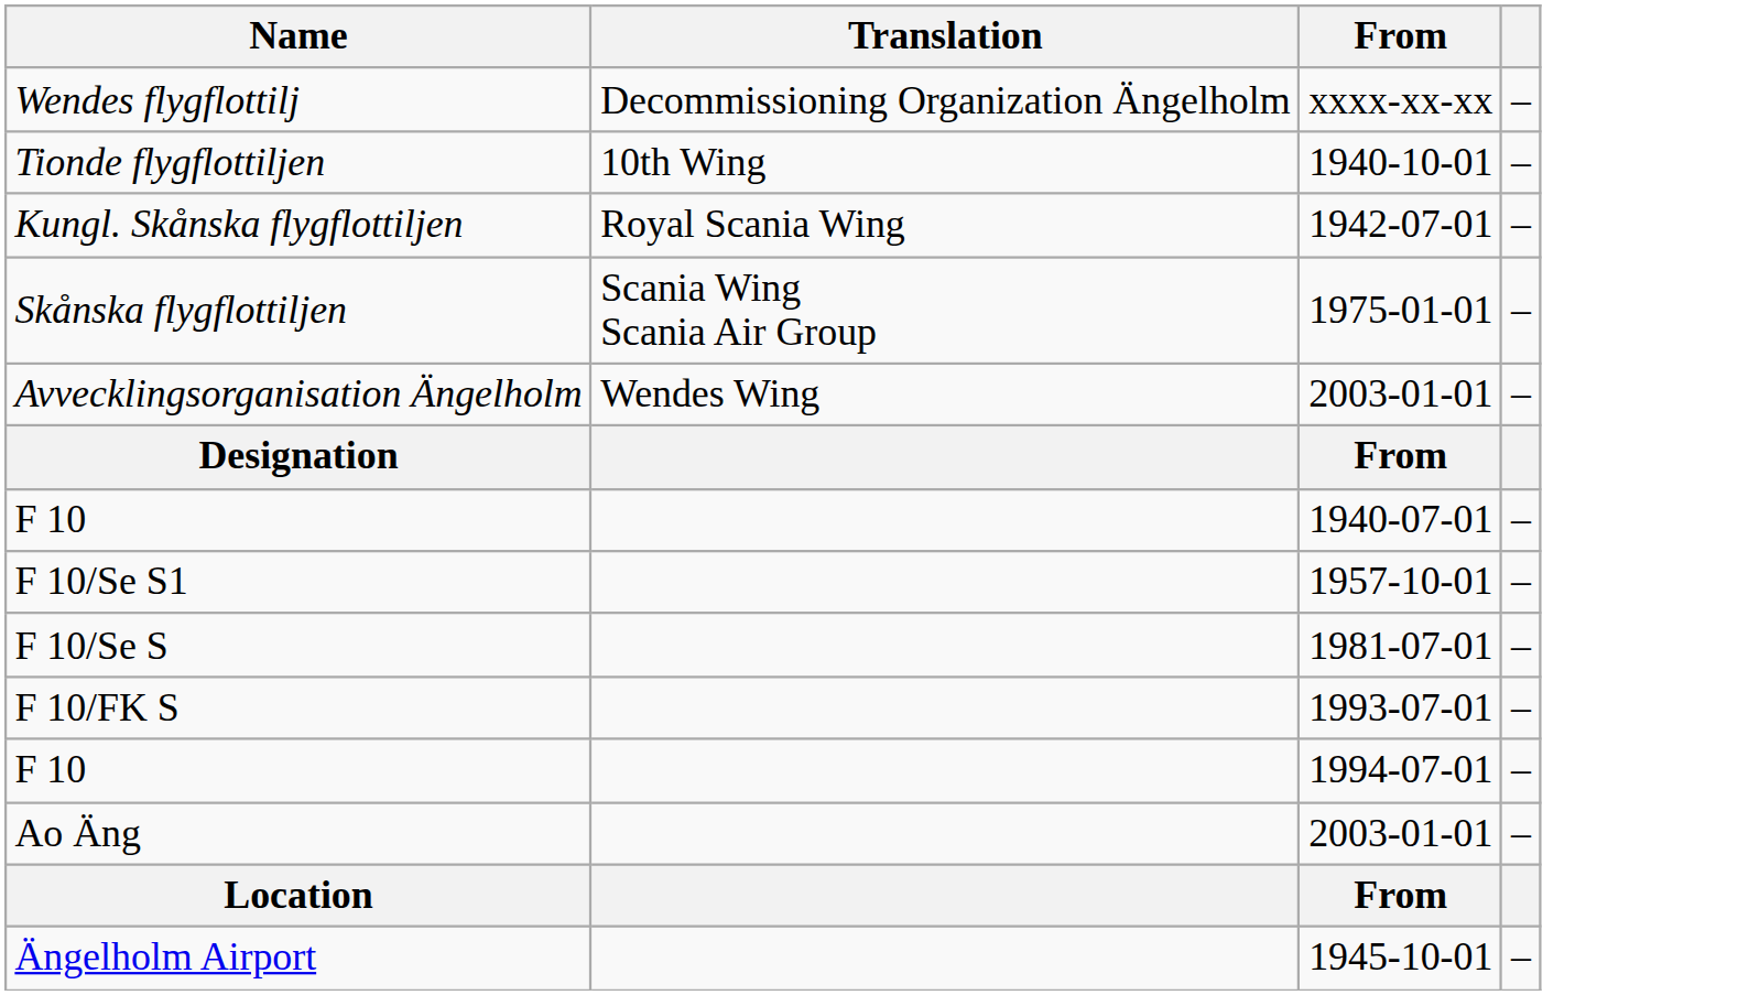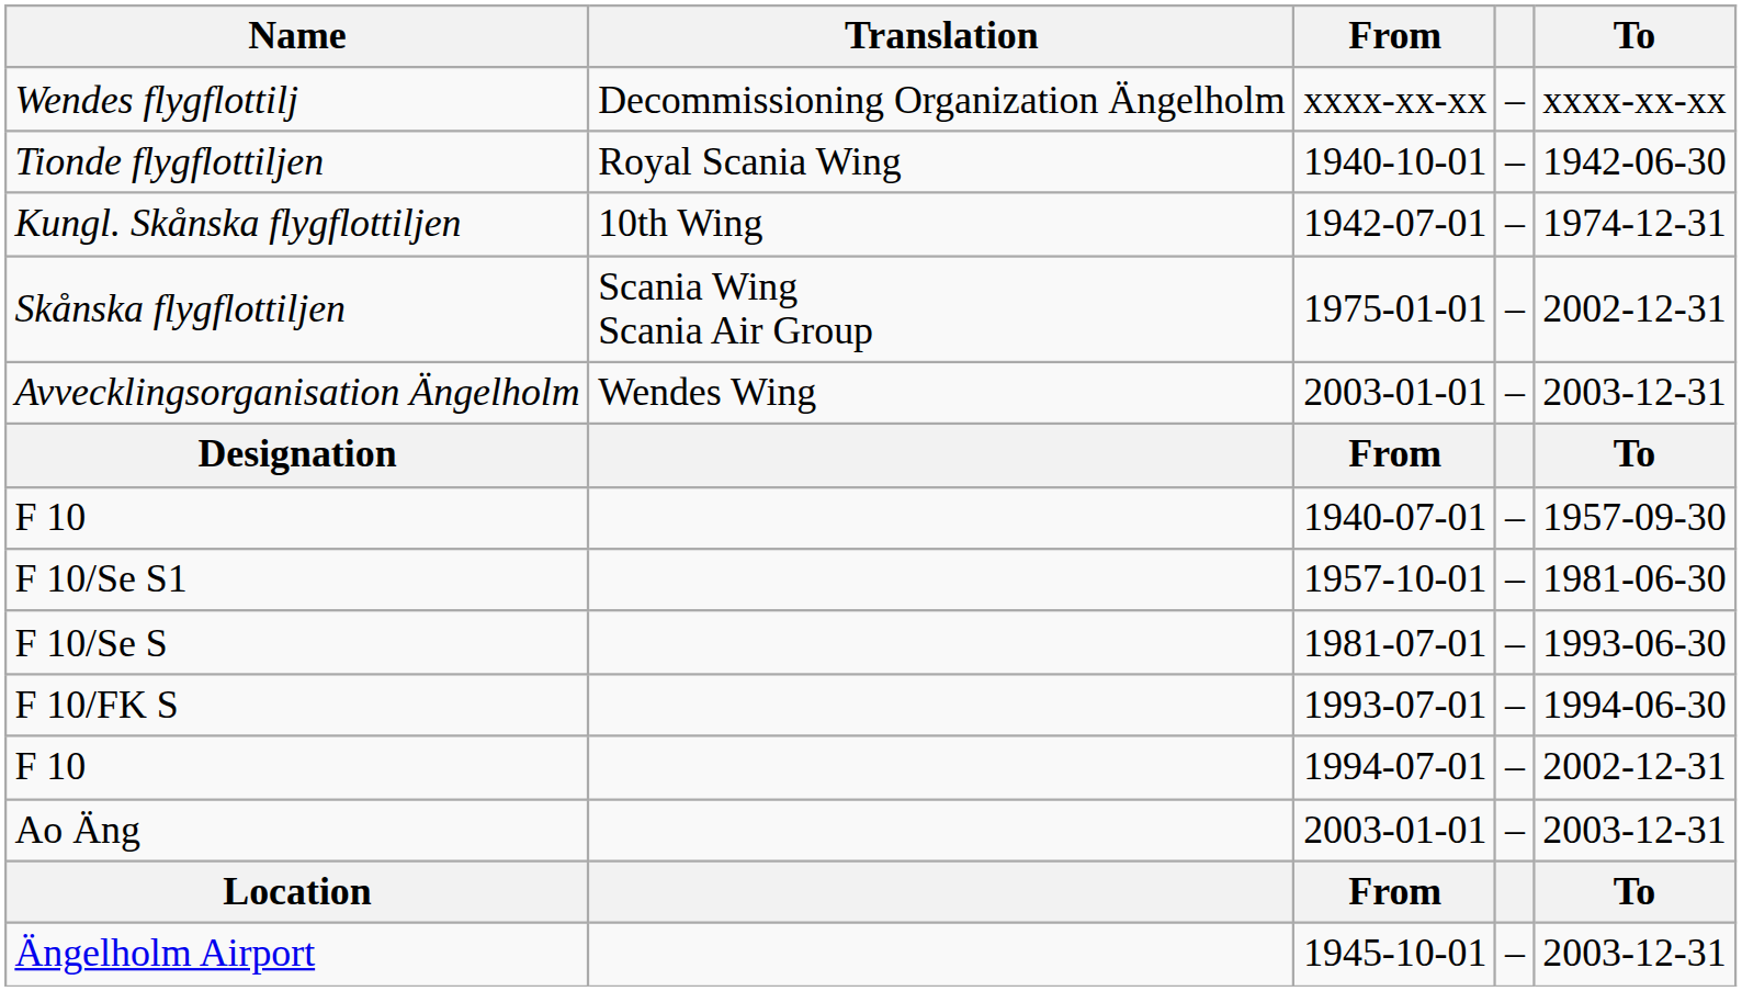+ column: To | xxxx-xx-xx | 1942-06-30 | 1974-12-31 | 2002-12-31 | 2003-12-31 | To | 1957-09-30 | 1981-06-30 | 1993-06-30 | 1994-06-30 | 2002-12-31 | 2003-12-31 | To | 2003-12-31
Tionde flygflottiljen | Translation: 10th Wing -> Royal Scania Wing
Kungl. Skånska flygflottiljen | Translation: Royal Scania Wing -> 10th Wing
